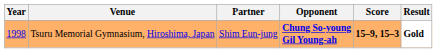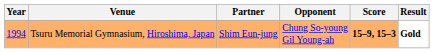Tsuru Memorial Gymnasium, Hiroshima, Japan | Year: 1998 -> 1994
Tsuru Memorial Gymnasium, Hiroshima, Japan | Opponent: bold -> normal
